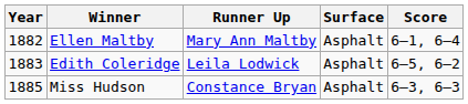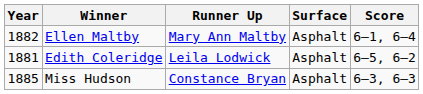Edith Coleridge | Year: 1883 -> 1881
